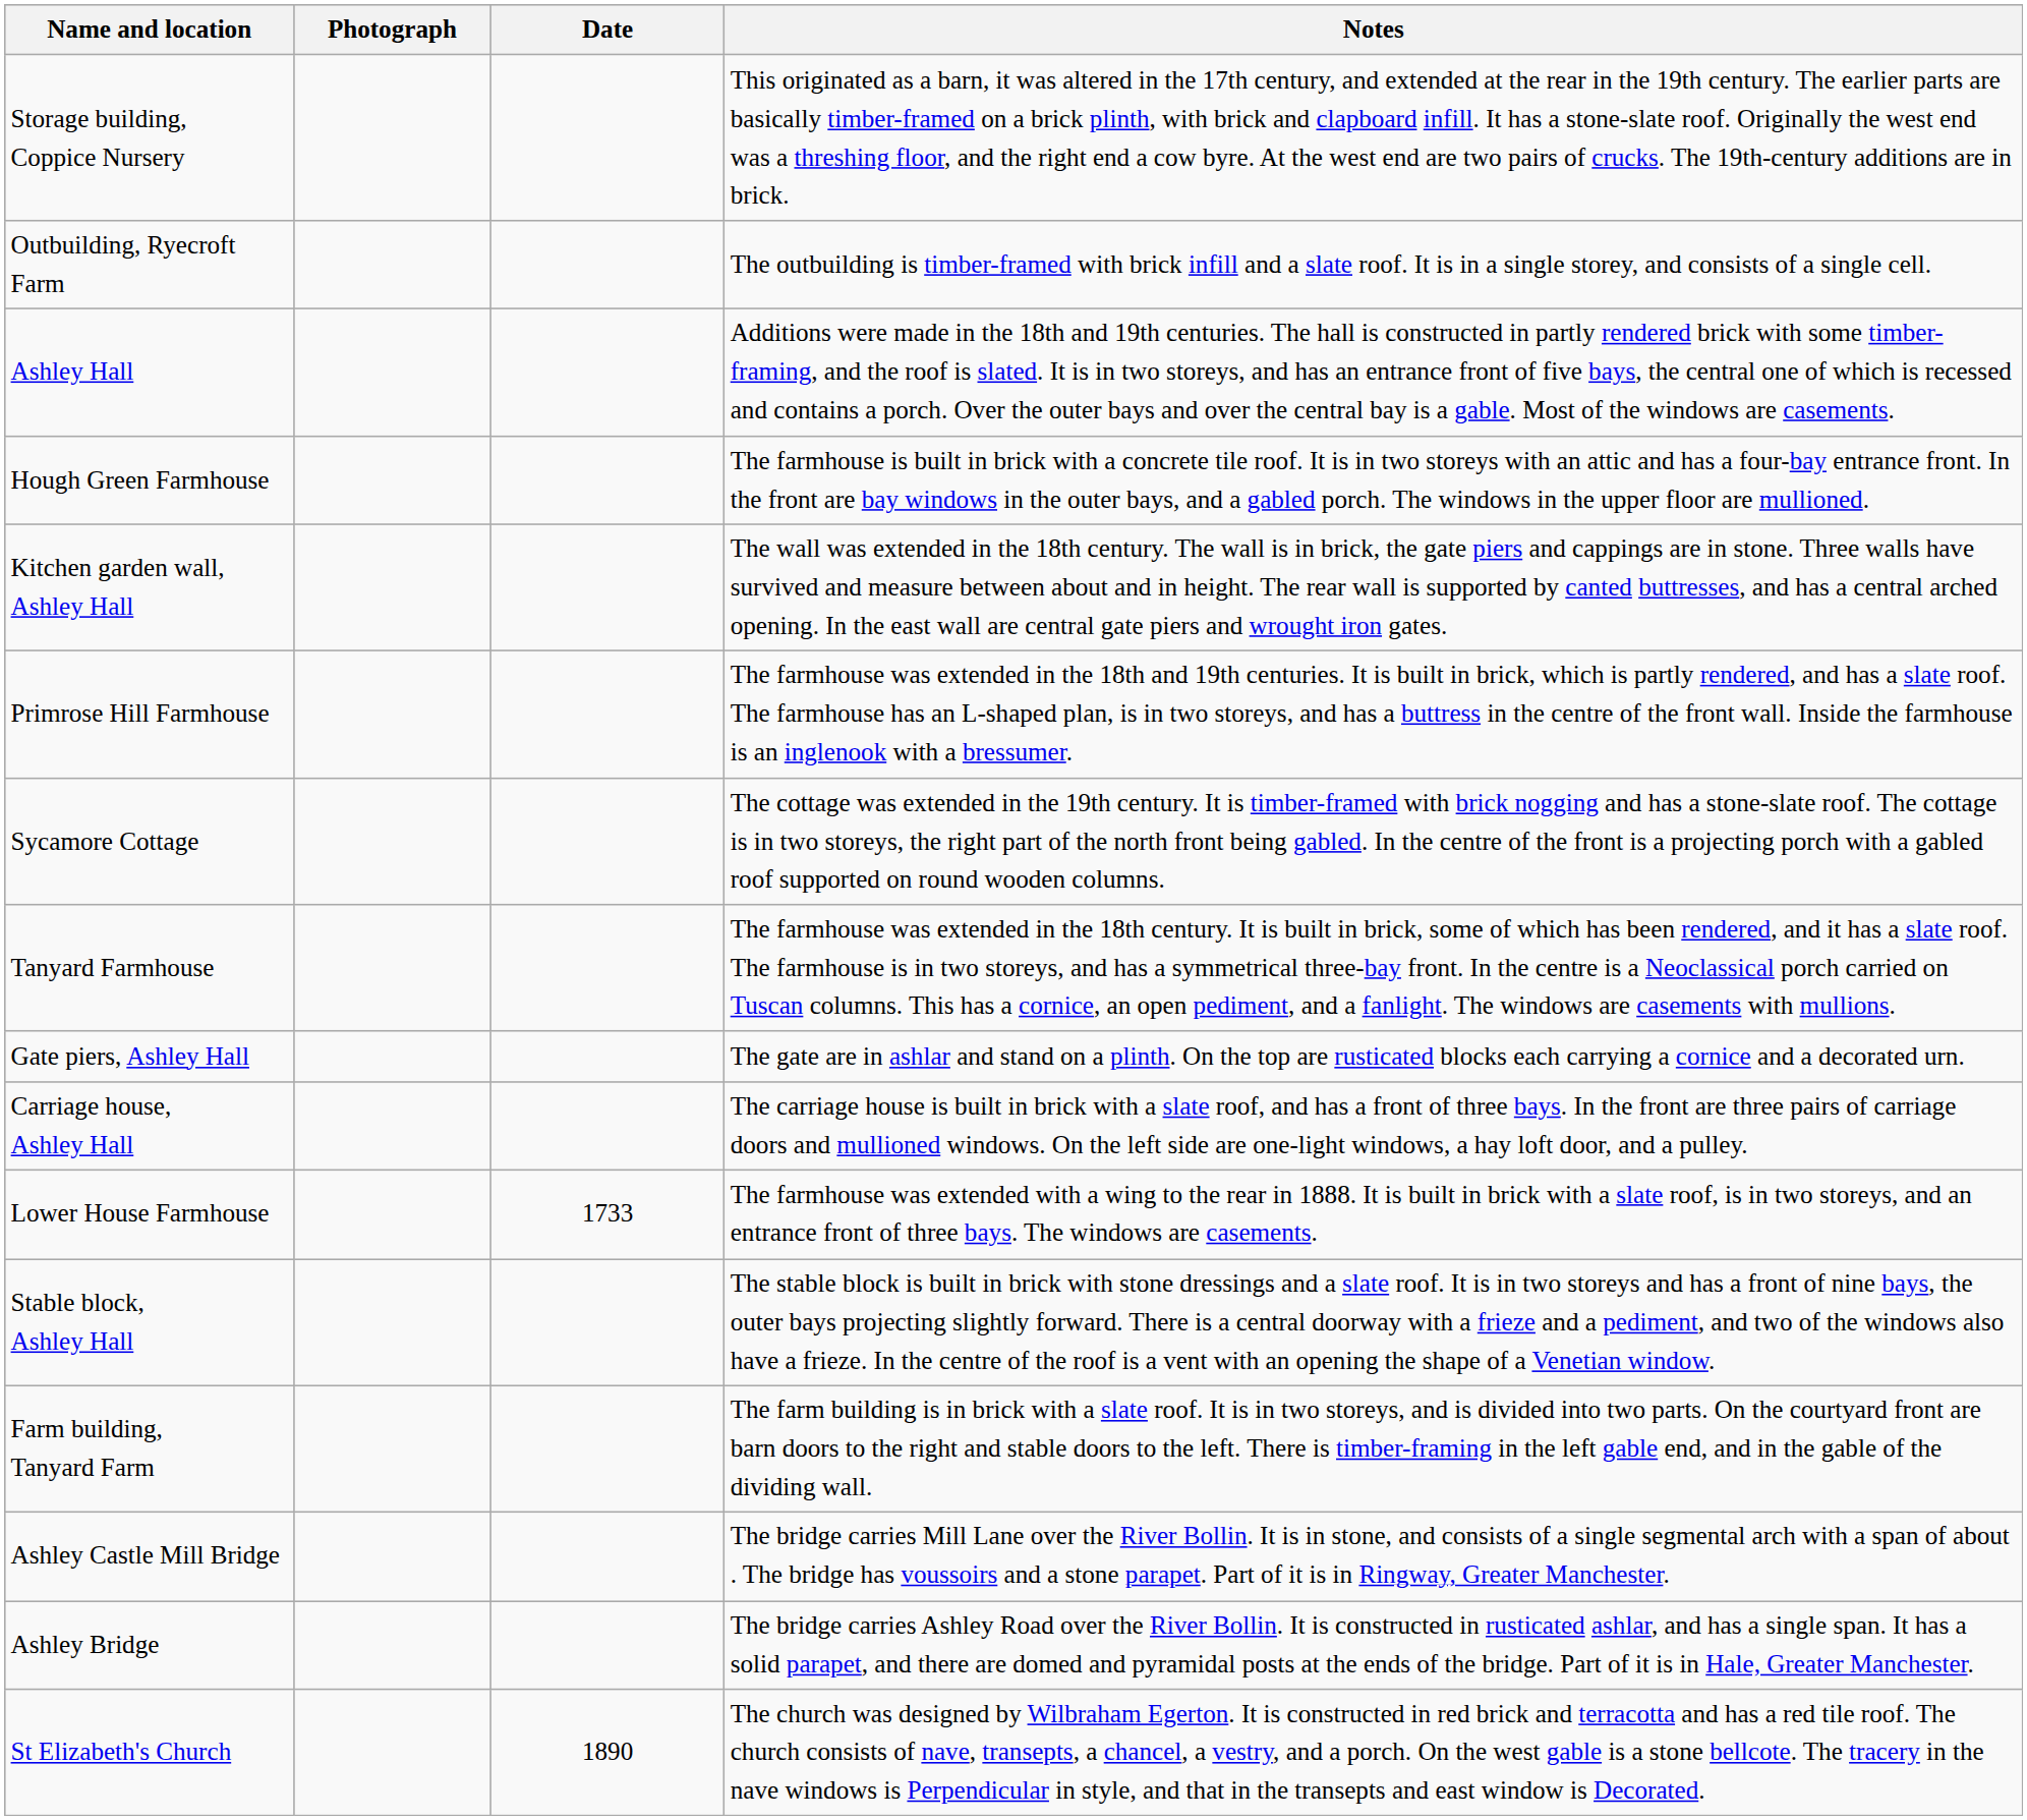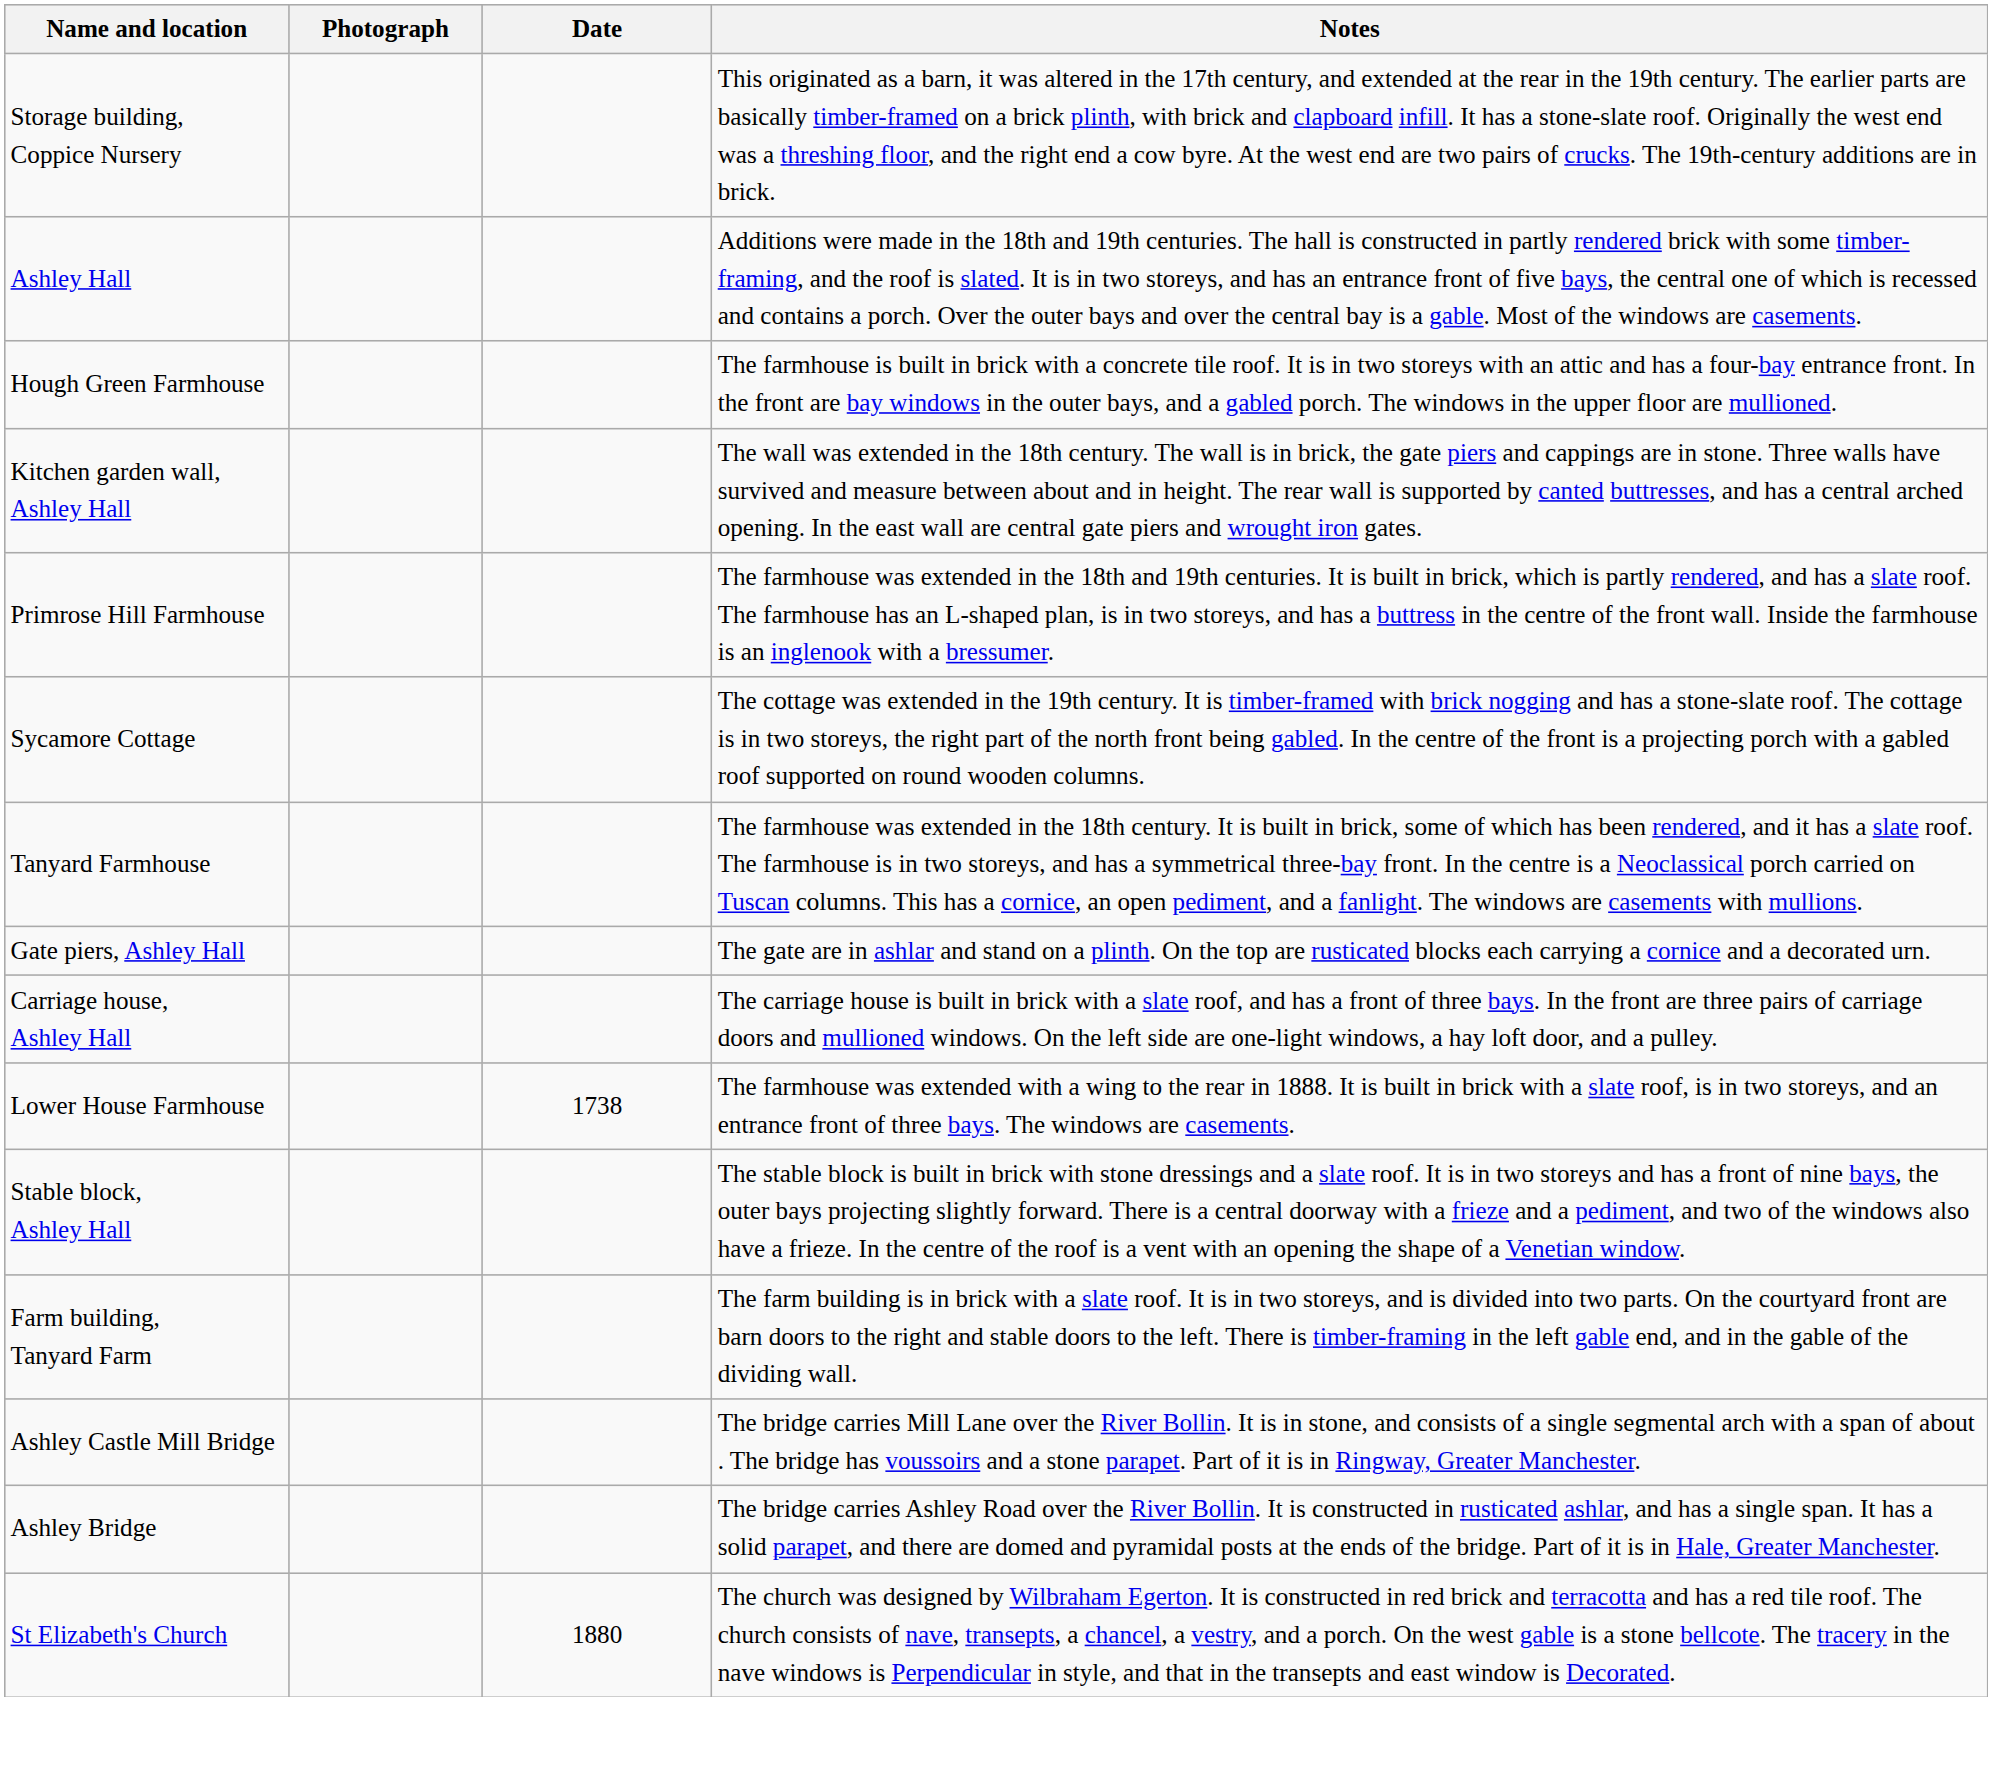- row: Outbuilding, Ryecroft Farm | The outbuilding is timber-framed with brick infill and a slate roof. It is in a single storey, and consists of a single cell.
Lower House Farmhouse | Date: 1733 -> 1738
St Elizabeth's Church | Date: 1890 -> 1880
